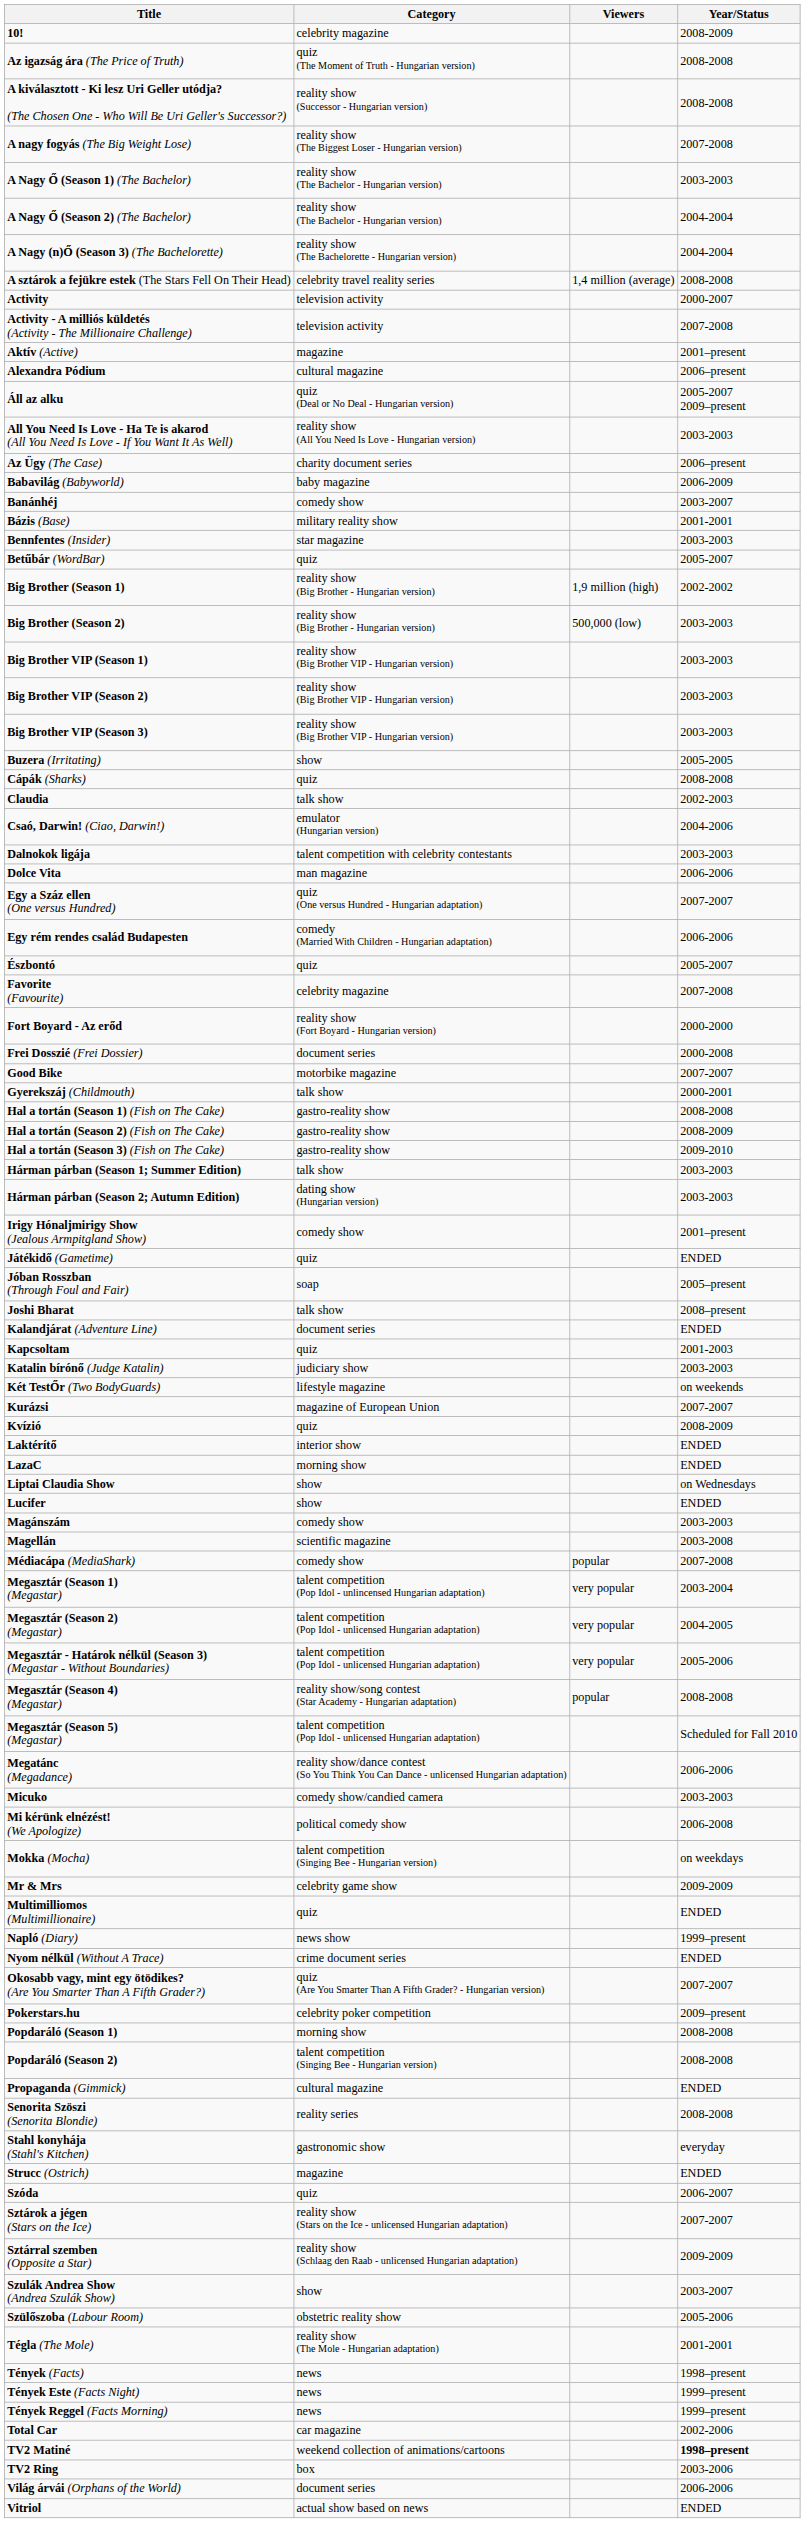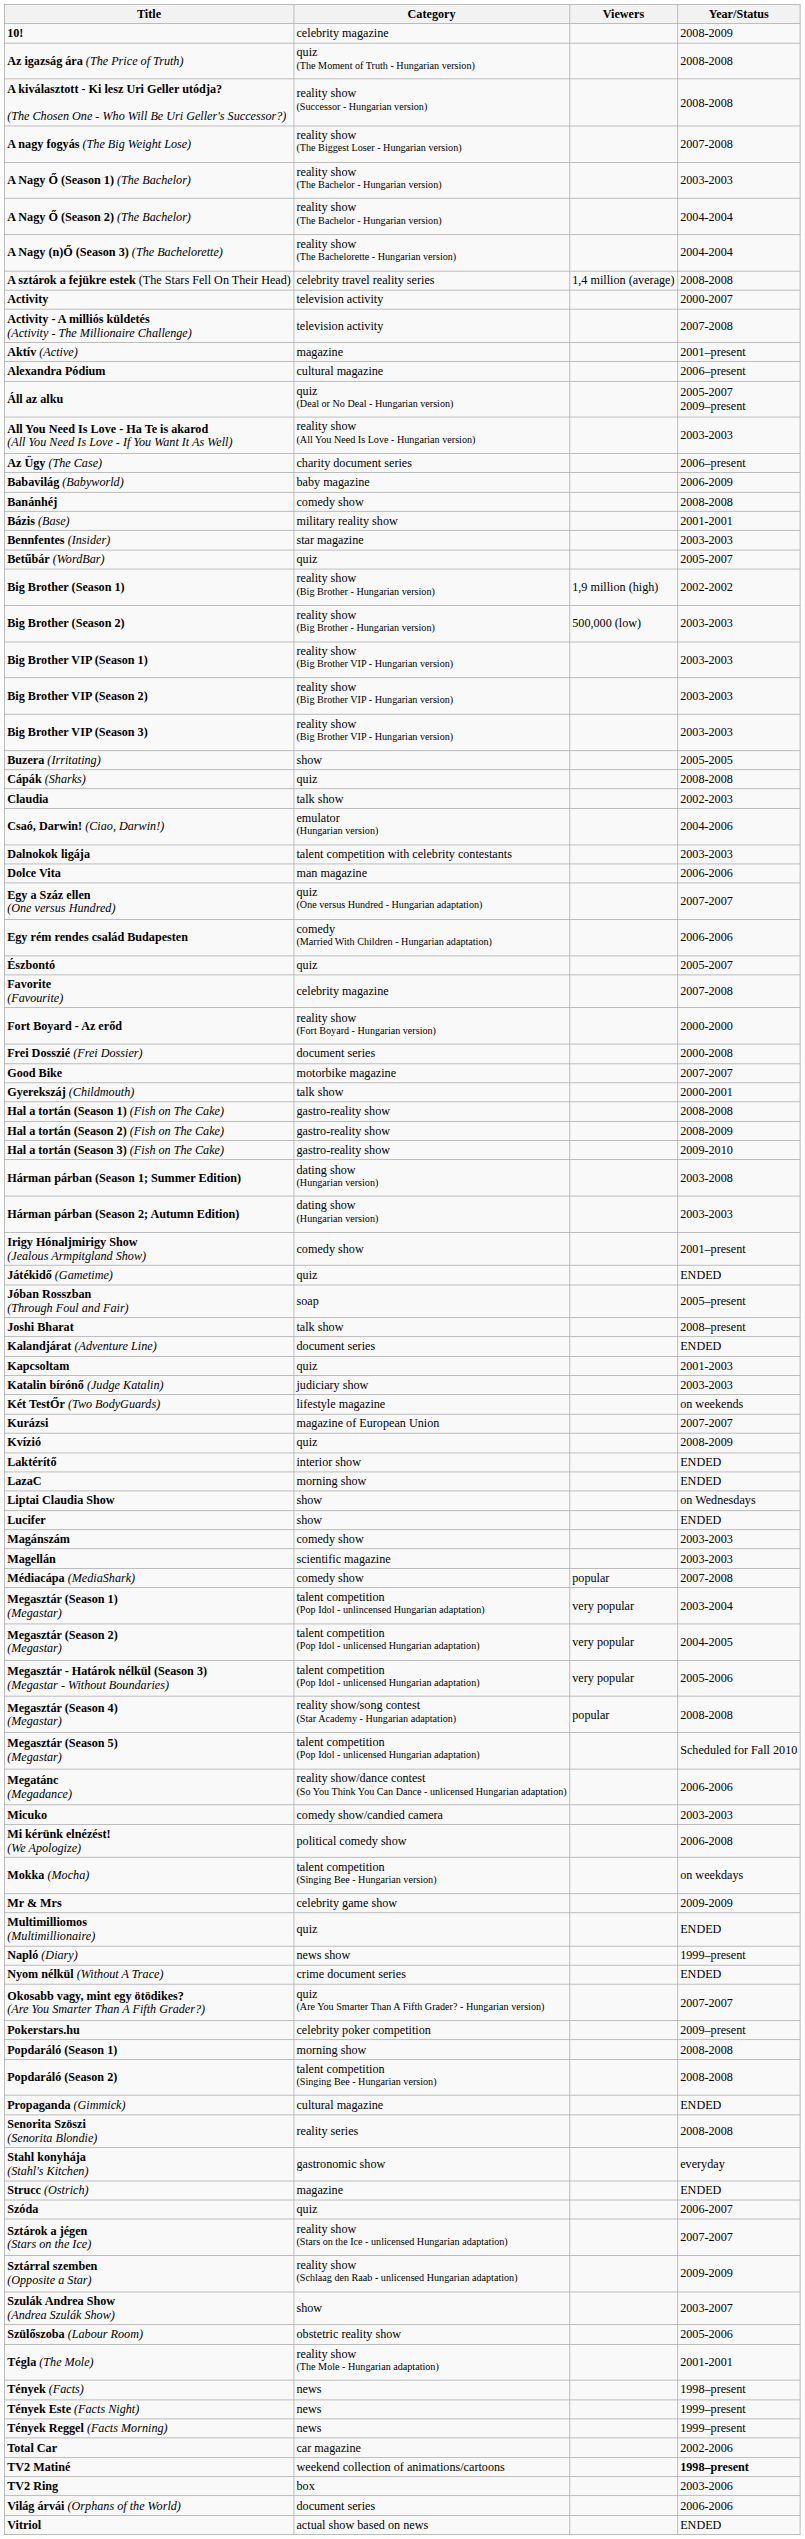Banánhéj | Year/Status: 2003-2007 -> 2008-2008
Hárman párban (Season 1; Summer Edition) | Category: talk show -> dating show (Hungarian version)
Hárman párban (Season 1; Summer Edition) | Year/Status: 2003-2003 -> 2003-2008
Magellán | Year/Status: 2003-2008 -> 2003-2003
